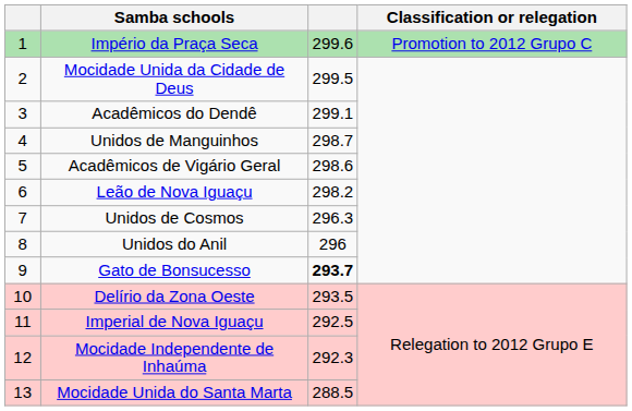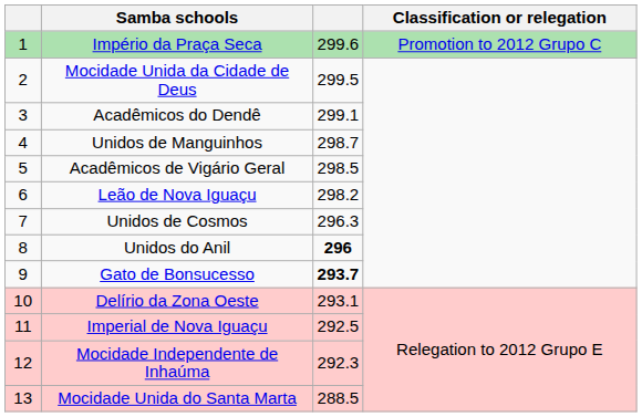Acadêmicos de Vigário Geral | column 3: 298.6 -> 298.5
Unidos do Anil | column 3: normal -> bold
Delírio da Zona Oeste | column 3: 293.5 -> 293.1
